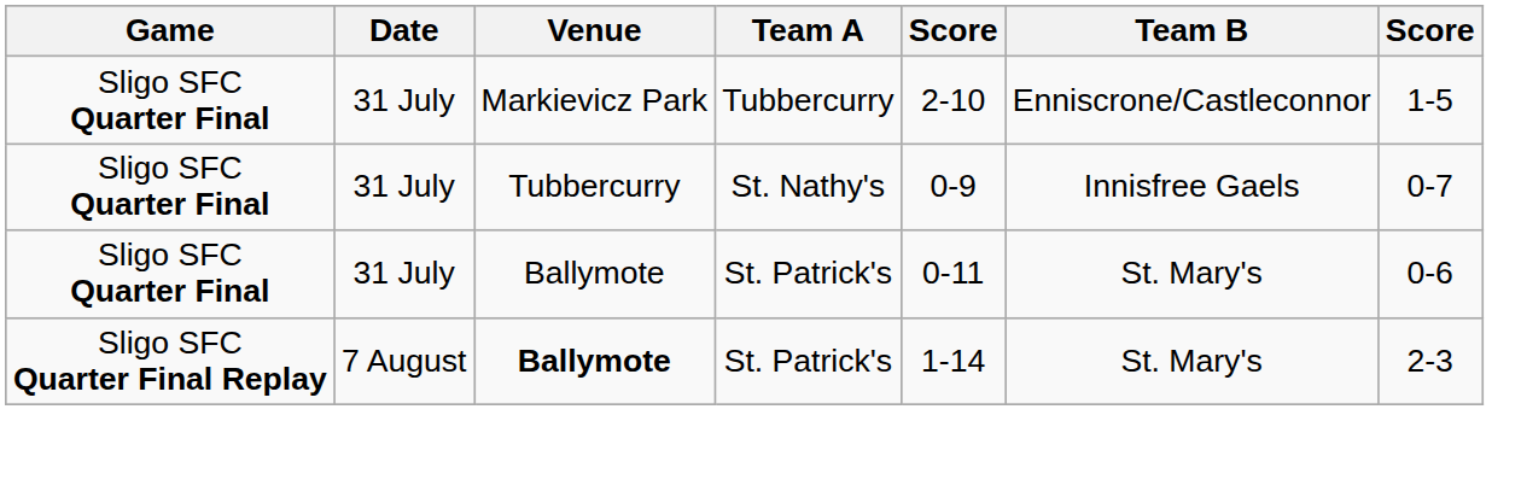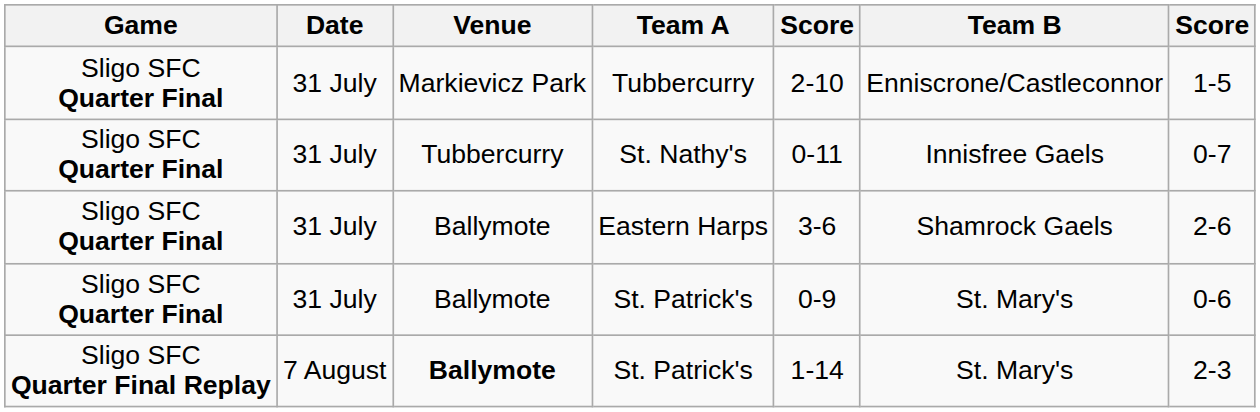St. Nathy's | column 5: 0-9 -> 0-11
+ row: Sligo SFC Quarter Final | 31 July | Ballymote | Eastern Harps | 3-6 | Shamrock Gaels | 2-6
Sligo SFC Quarter Final / St. Patrick's | column 5: 0-11 -> 0-9
